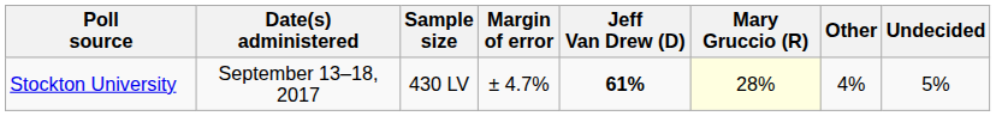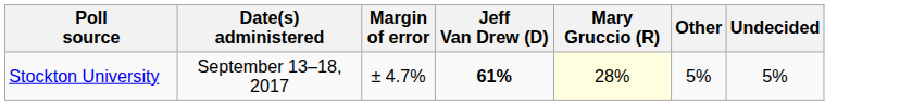- column: Sample size | 430 LV
Stockton University | Other: 4% -> 5%
